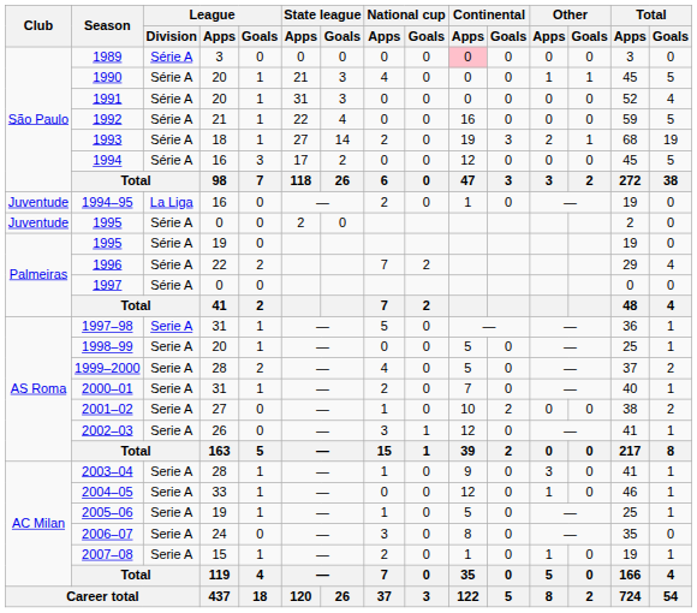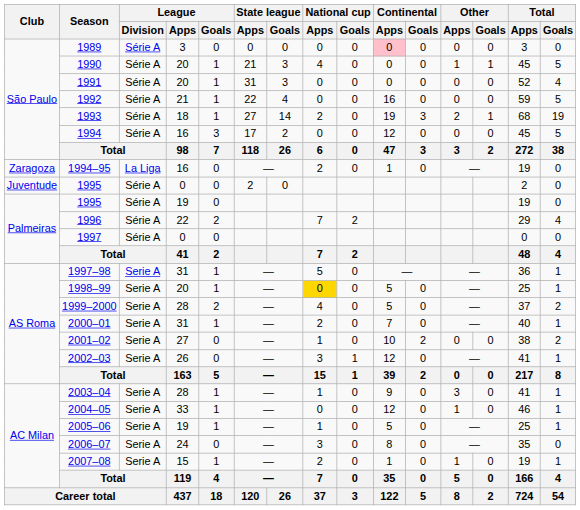1994–95 | Club: Juventude -> Zaragoza
1998–99 | National cup / Apps: no background -> gold background
